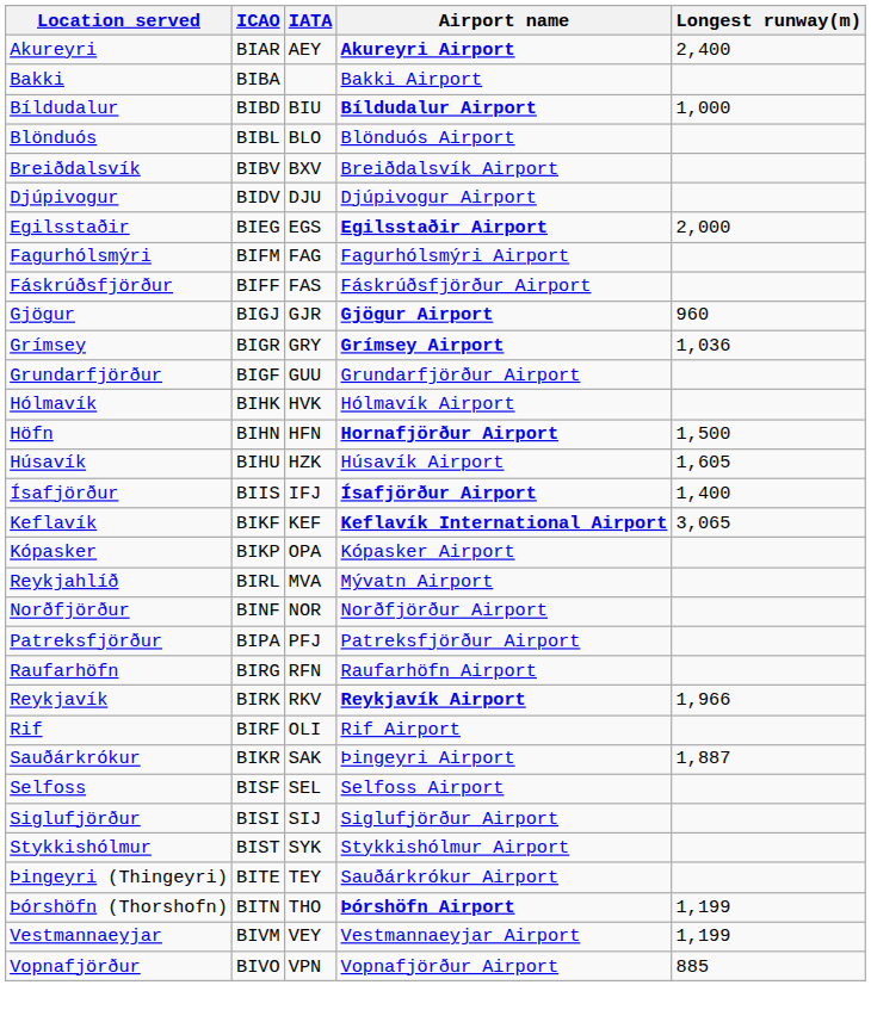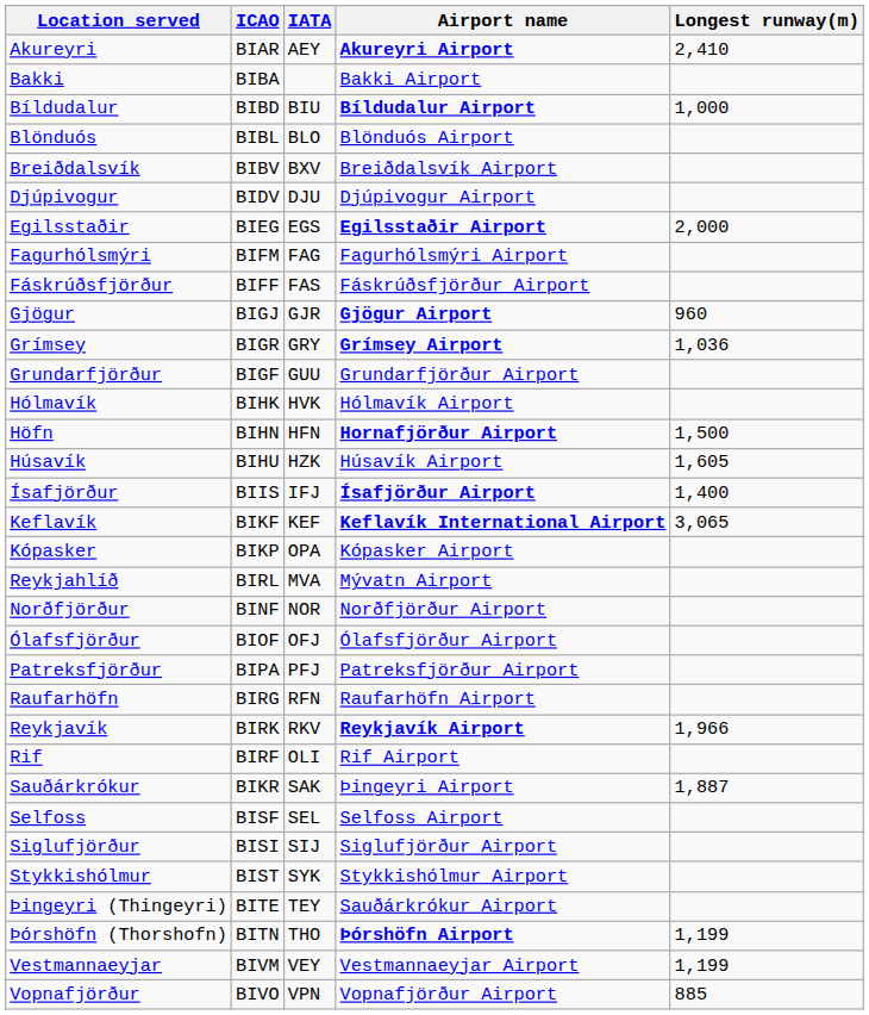Akureyri | Longest runway(m): 2,400 -> 2,410
+ row: Ólafsfjörður | BIOF | OFJ | Ólafsfjörður Airport
